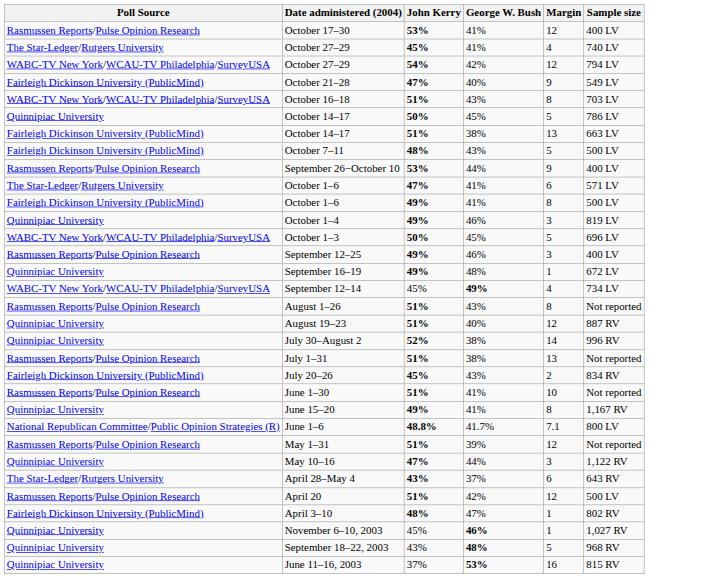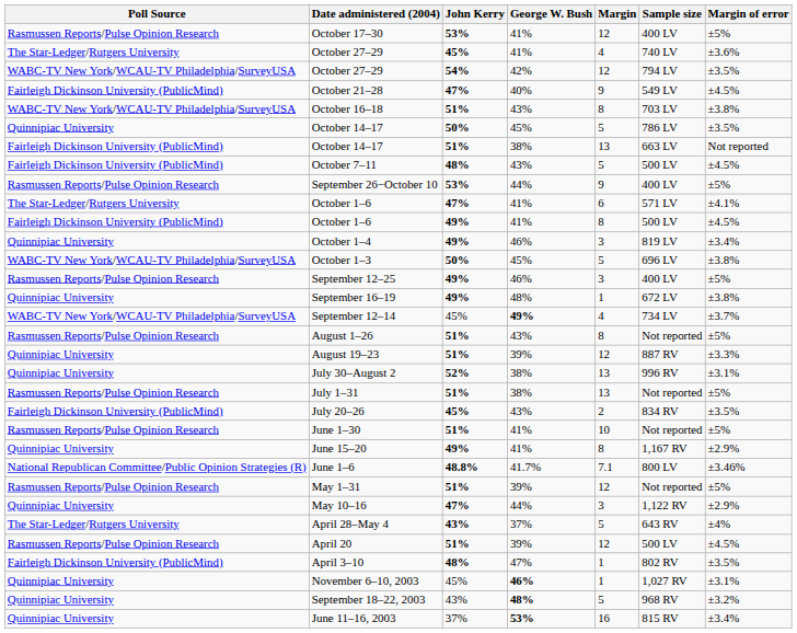+ column: Margin of error | ±5% | ±3.6% | ±3.5% | ±4.5% | ±3.8% | ±3.5% | Not reported | ±4.5% | ±5% | ±4.1% | ±4.5% | ±3.4% | ±3.8% | ±5% | ±3.8% | ±3.7% | ±5% | ±3.3% | ±3.1% | ±5% | ±3.5% | ±5% | ±2.9% | ±3.46% | ±5% | ±2.9% | ±4% | ±4.5% | ±3.5% | ±3.1% | ±3.2% | ±3.4%
August 19–23 | George W. Bush: 40% -> 39%
July 30–August 2 | Margin: 14 -> 13
April 28–May 4 | Margin: 6 -> 5
April 20 | George W. Bush: 42% -> 39%
